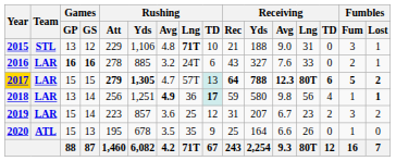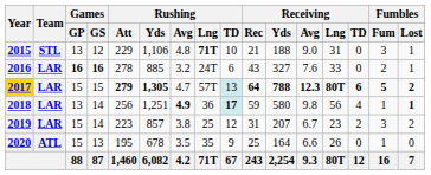2019 | Rushing / Avg: 3.6 -> 3.8
